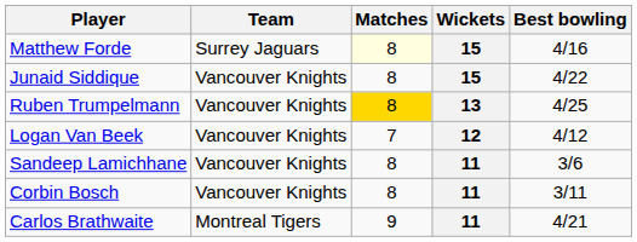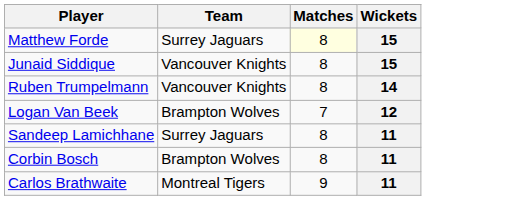- column: Best bowling | 4/16 | 4/22 | 4/25 | 4/12 | 3/6 | 3/11 | 4/21
Ruben Trumpelmann | Matches: gold background -> no background
Ruben Trumpelmann | Wickets: 13 -> 14
Logan Van Beek | Team: Vancouver Knights -> Brampton Wolves
Sandeep Lamichhane | Team: Vancouver Knights -> Surrey Jaguars
Corbin Bosch | Team: Vancouver Knights -> Brampton Wolves
